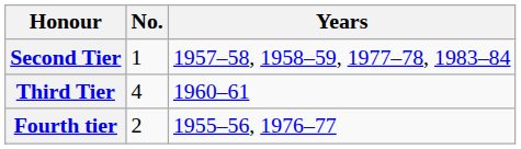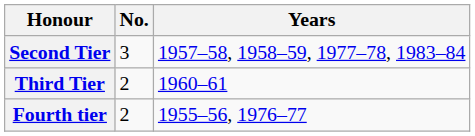Second Tier | No.: 1 -> 3
Third Tier | No.: 4 -> 2
